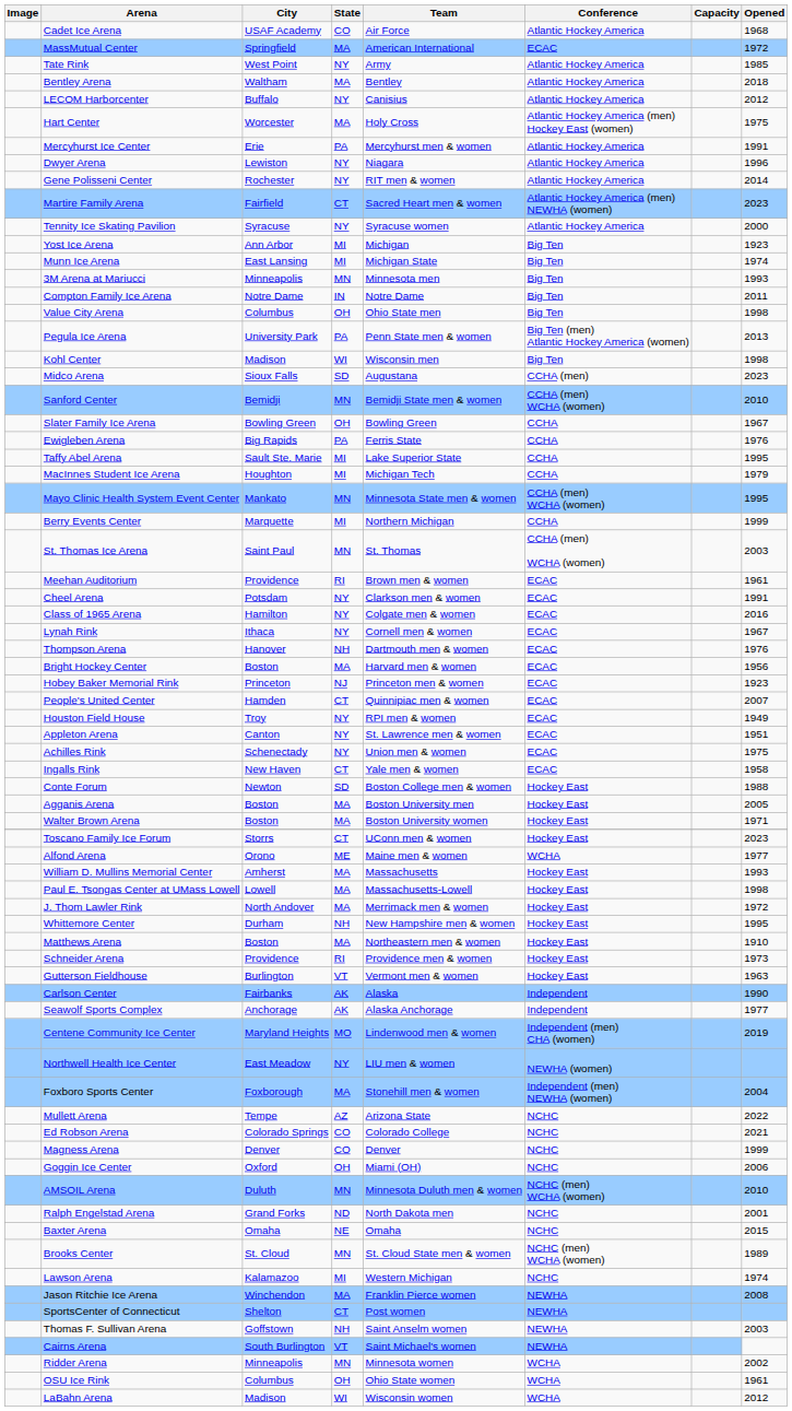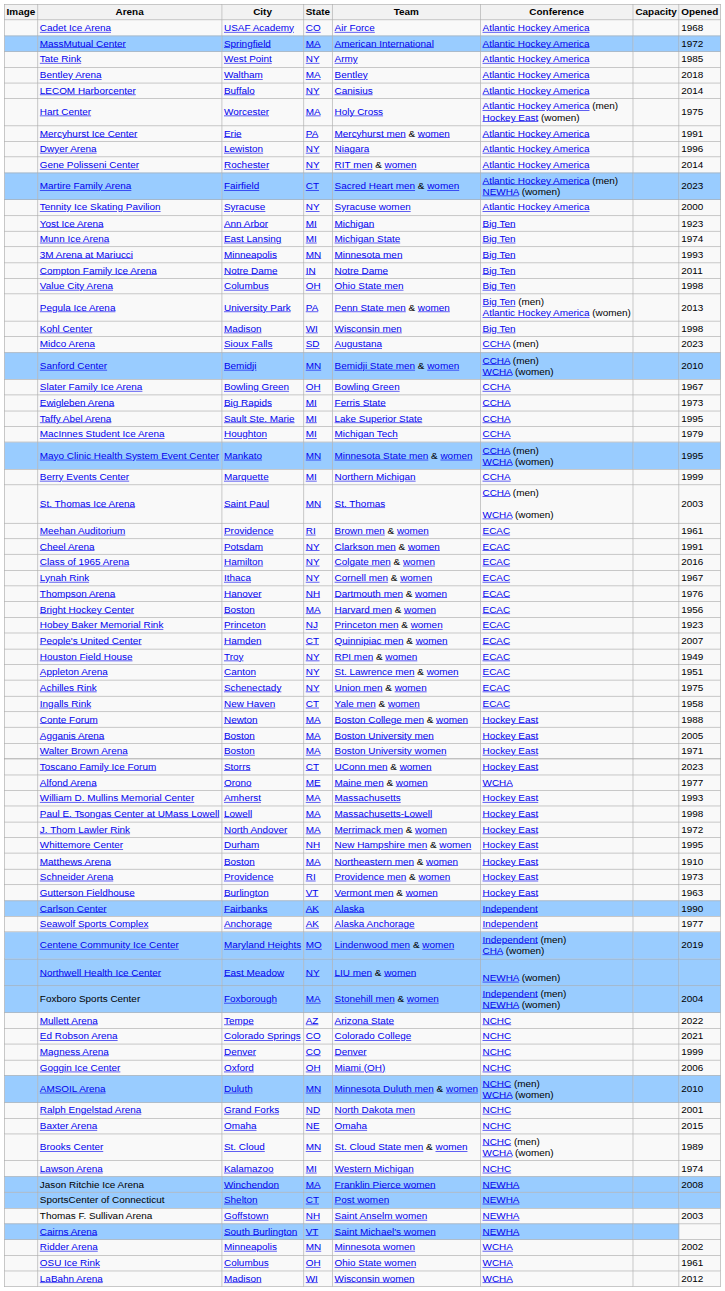MassMutual Center | Conference: ECAC -> Atlantic Hockey America
LECOM Harborcenter | Opened: 2012 -> 2014
Ewigleben Arena | State: PA -> MI
Ewigleben Arena | Opened: 1976 -> 1973
Conte Forum | State: SD -> MA
